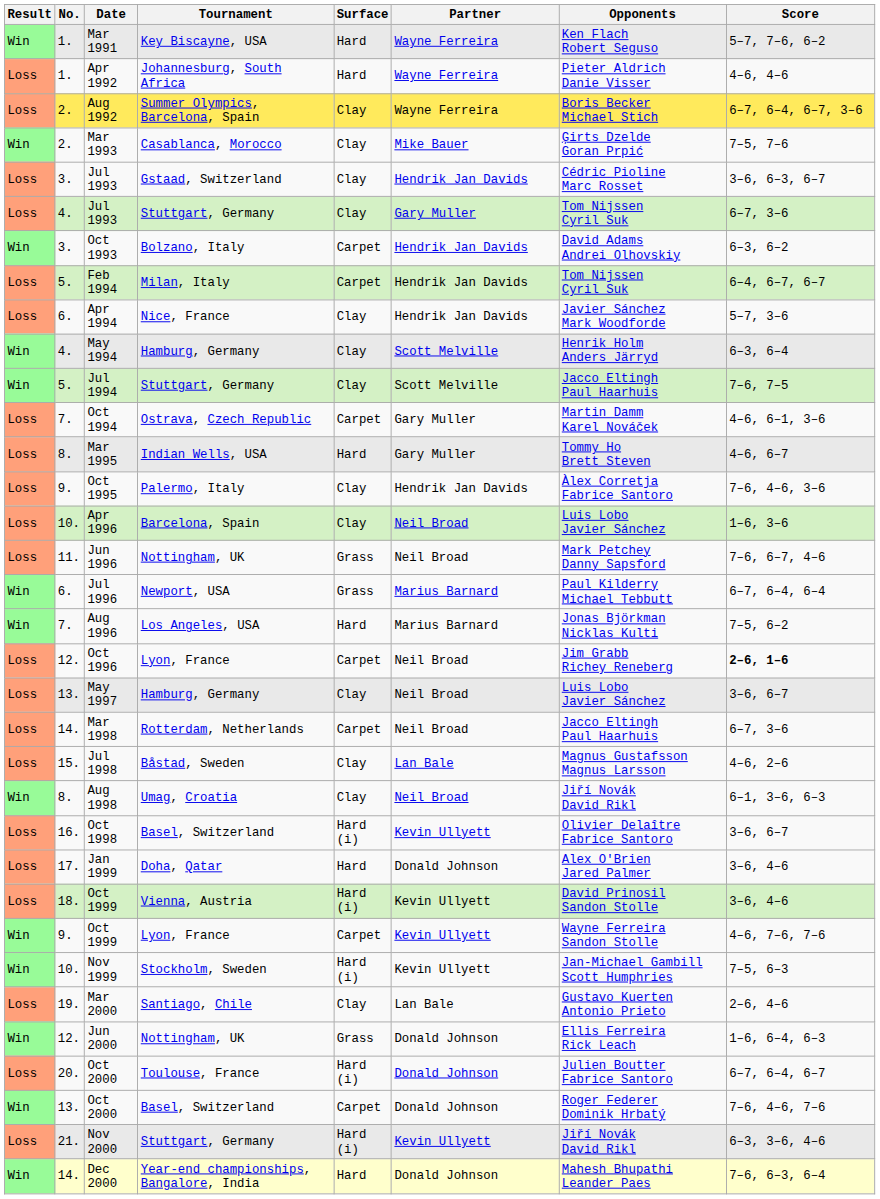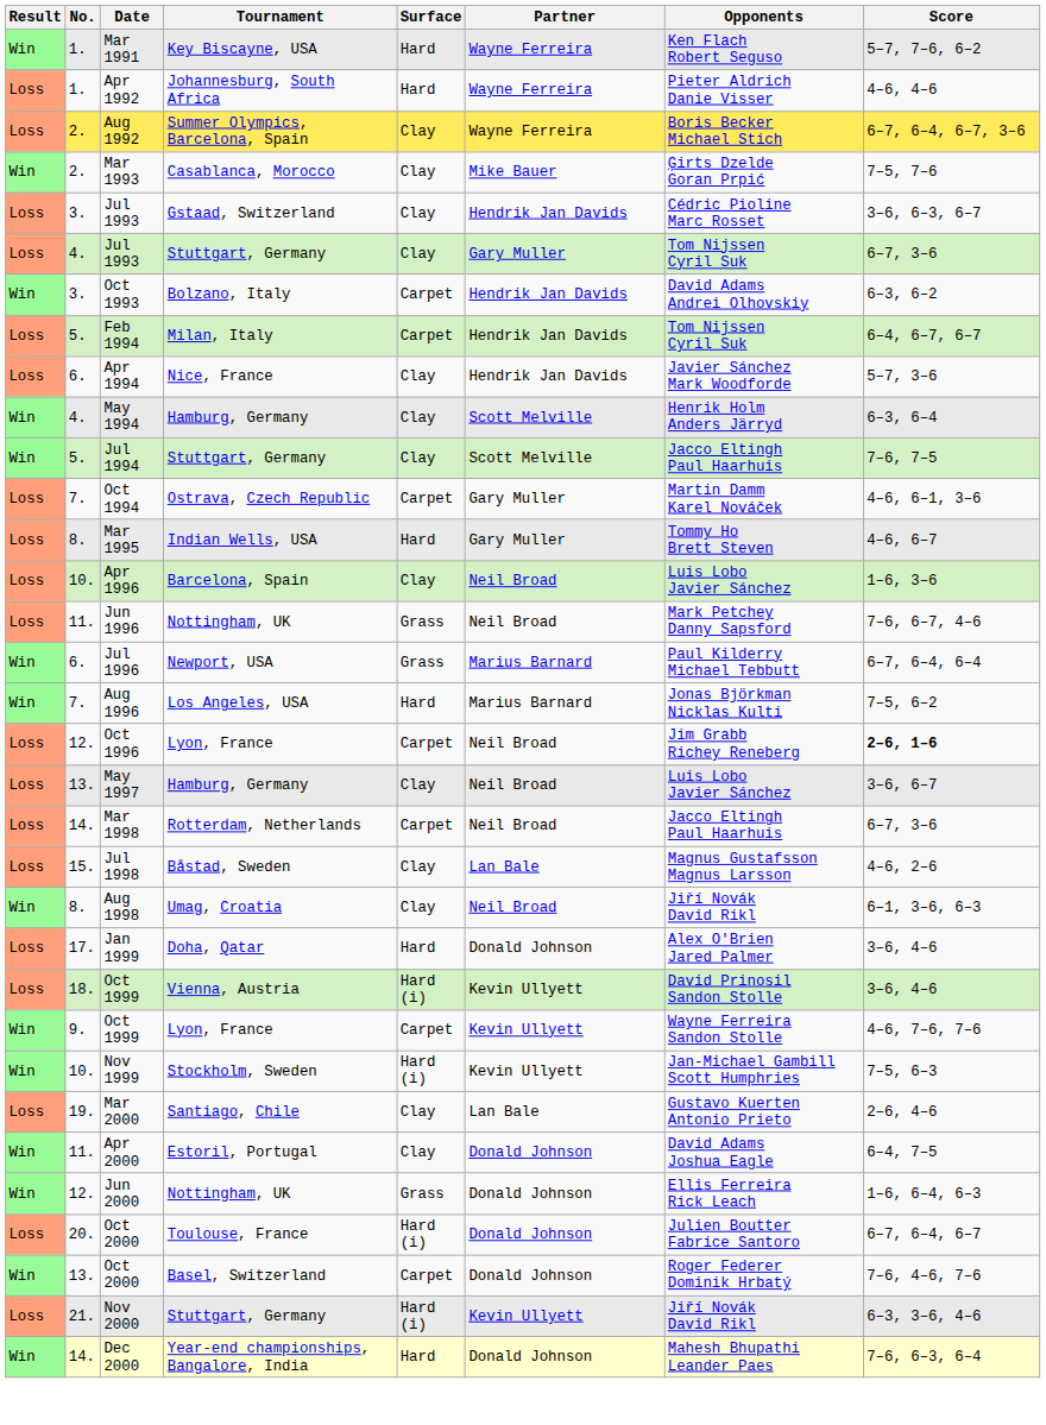- row: Loss | 9. | Oct 1995 | Palermo, Italy | Clay | Hendrik Jan Davids | Àlex Corretja Fabrice Santoro | 7–6, 4–6, 3–6
- row: Loss | 16. | Oct 1998 | Basel, Switzerland | Hard (i) | Kevin Ullyett | Olivier Delaître Fabrice Santoro | 3–6, 6–7
+ row: Win | 11. | Apr 2000 | Estoril, Portugal | Clay | Donald Johnson | David Adams Joshua Eagle | 6–4, 7–5
